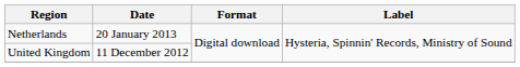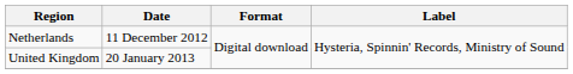Netherlands | Date: 20 January 2013 -> 11 December 2012
United Kingdom | Date: 11 December 2012 -> 20 January 2013
